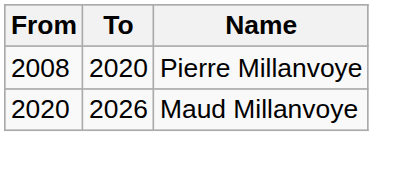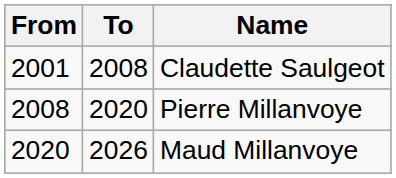+ row: 2001 | 2008 | Claudette Saulgeot
